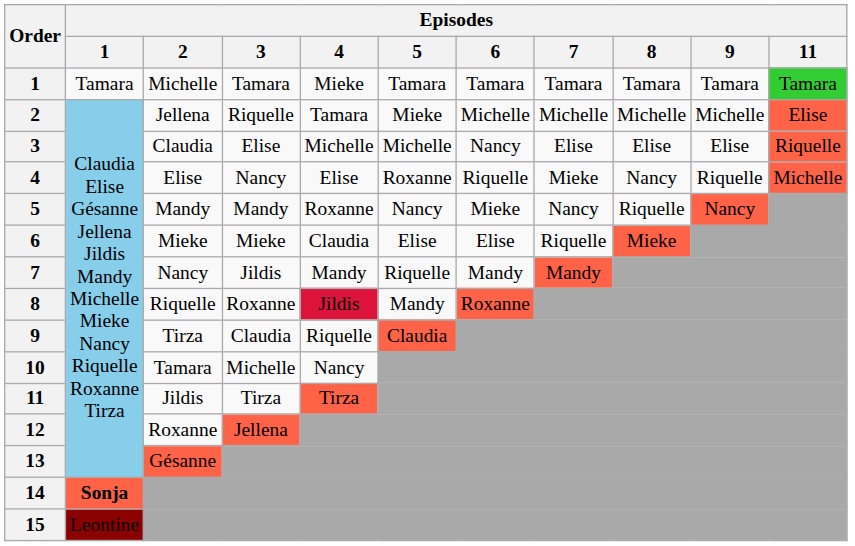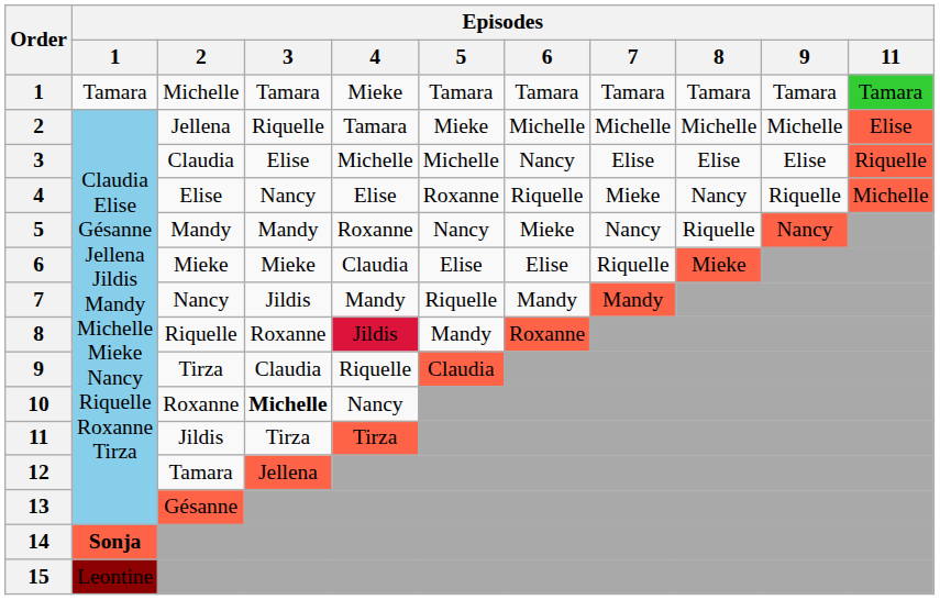10 | Episodes / 2: Tamara -> Roxanne
10 | Episodes / 3: normal -> bold
12 | Episodes / 2: Roxanne -> Tamara
